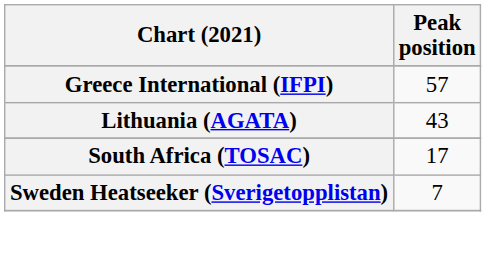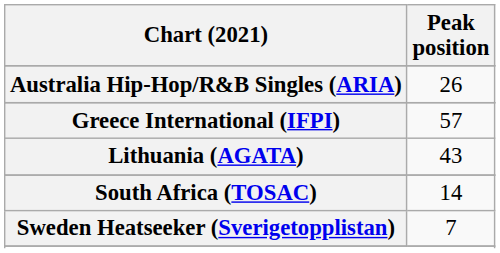+ row: Australia Hip-Hop/R&B Singles (ARIA) | 26
South Africa (TOSAC) | Peak position: 17 -> 14
